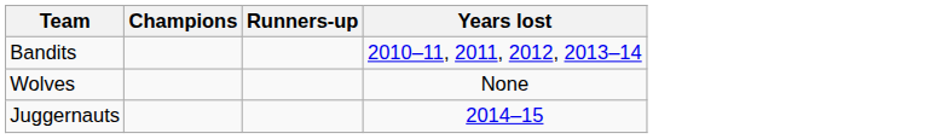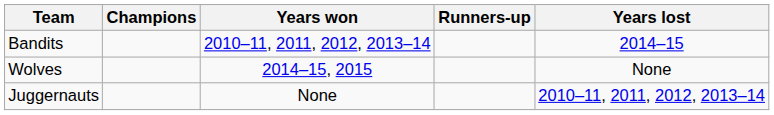+ column: Years won | 2010–11, 2011, 2012, 2013–14 | 2014–15, 2015 | None
Bandits | Years lost: 2010–11, 2011, 2012, 2013–14 -> 2014–15
Juggernauts | Years lost: 2014–15 -> 2010–11, 2011, 2012, 2013–14
